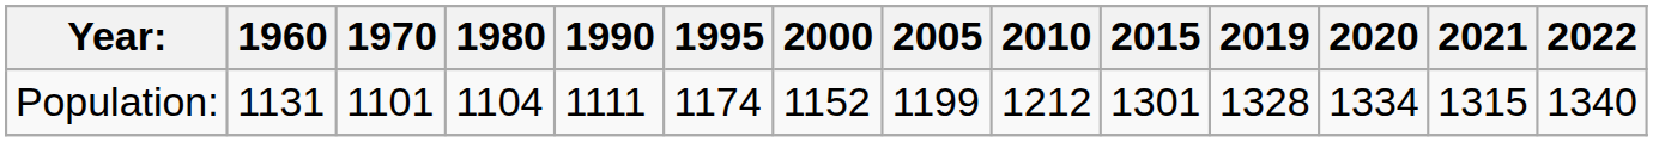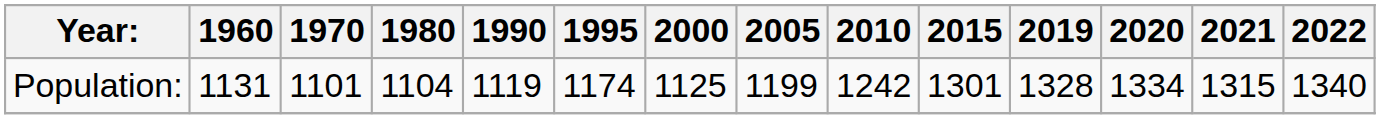Population: | 1990: 1111 -> 1119
Population: | 2000: 1152 -> 1125
Population: | 2010: 1212 -> 1242
